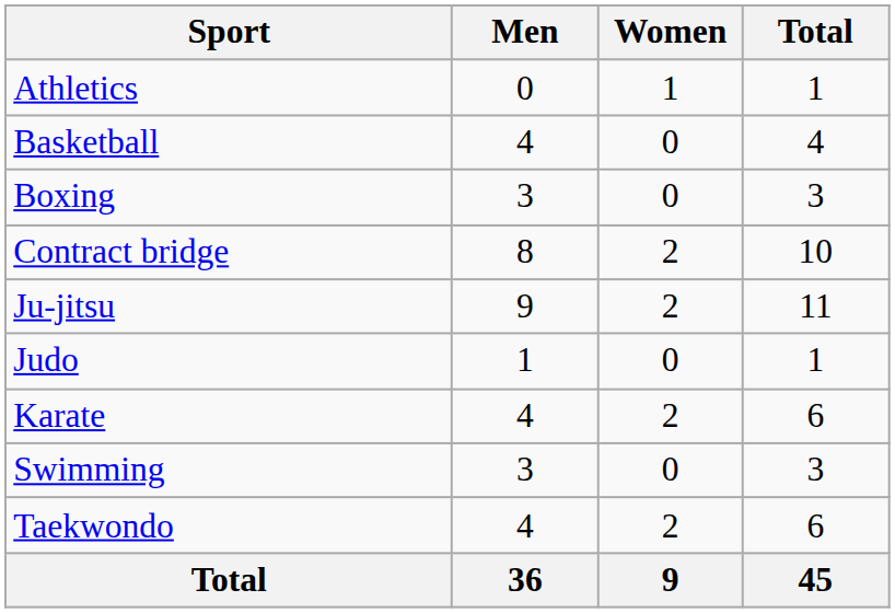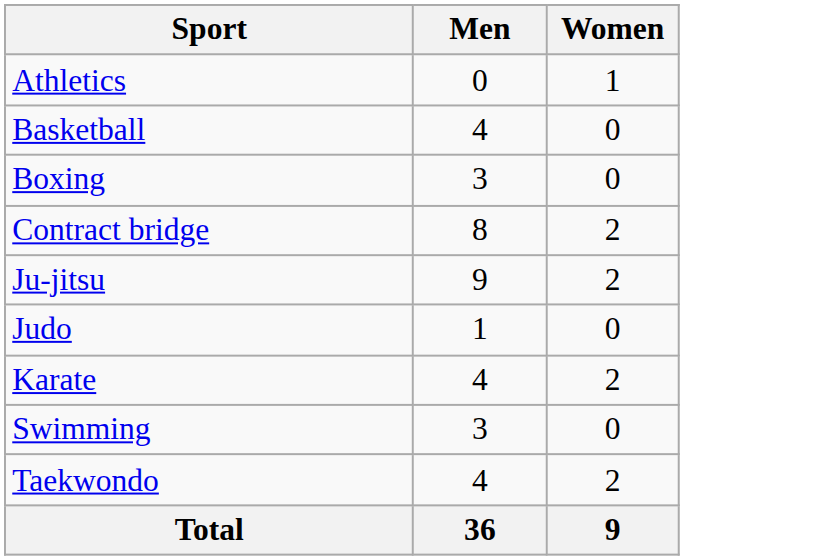- column: Total | 1 | 4 | 3 | 10 | 11 | 1 | 6 | 3 | 6 | 45
